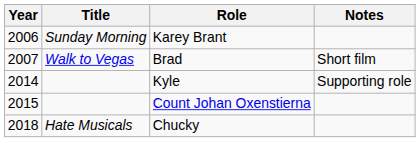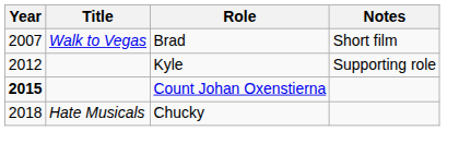- row: 2006 | Sunday Morning | Karey Brant
Kyle | Year: 2014 -> 2012
Count Johan Oxenstierna | Year: normal -> bold
